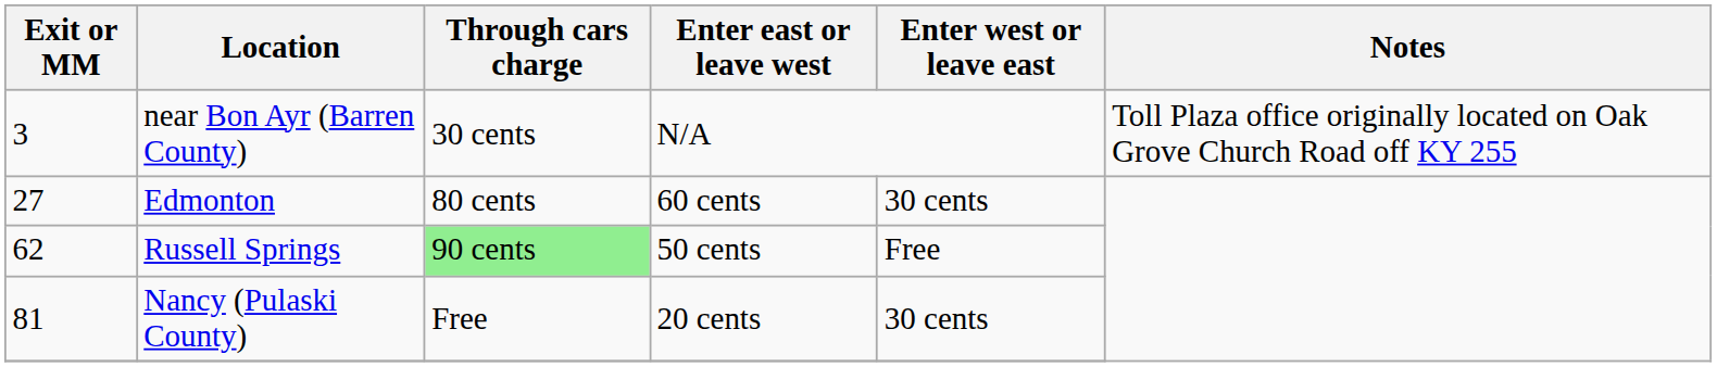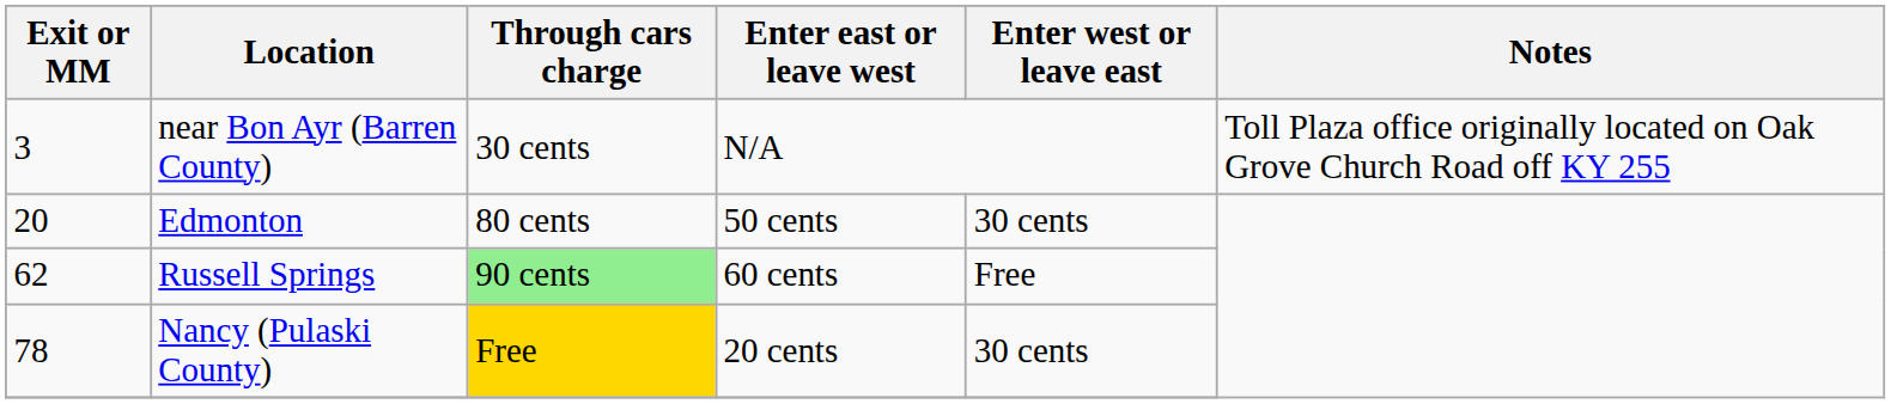Edmonton | Exit or MM: 27 -> 20
Edmonton | Enter east or leave west: 60 cents -> 50 cents
Russell Springs | Enter east or leave west: 50 cents -> 60 cents
Nancy (Pulaski County) | Exit or MM: 81 -> 78
Nancy (Pulaski County) | Through cars charge: no background -> gold background
